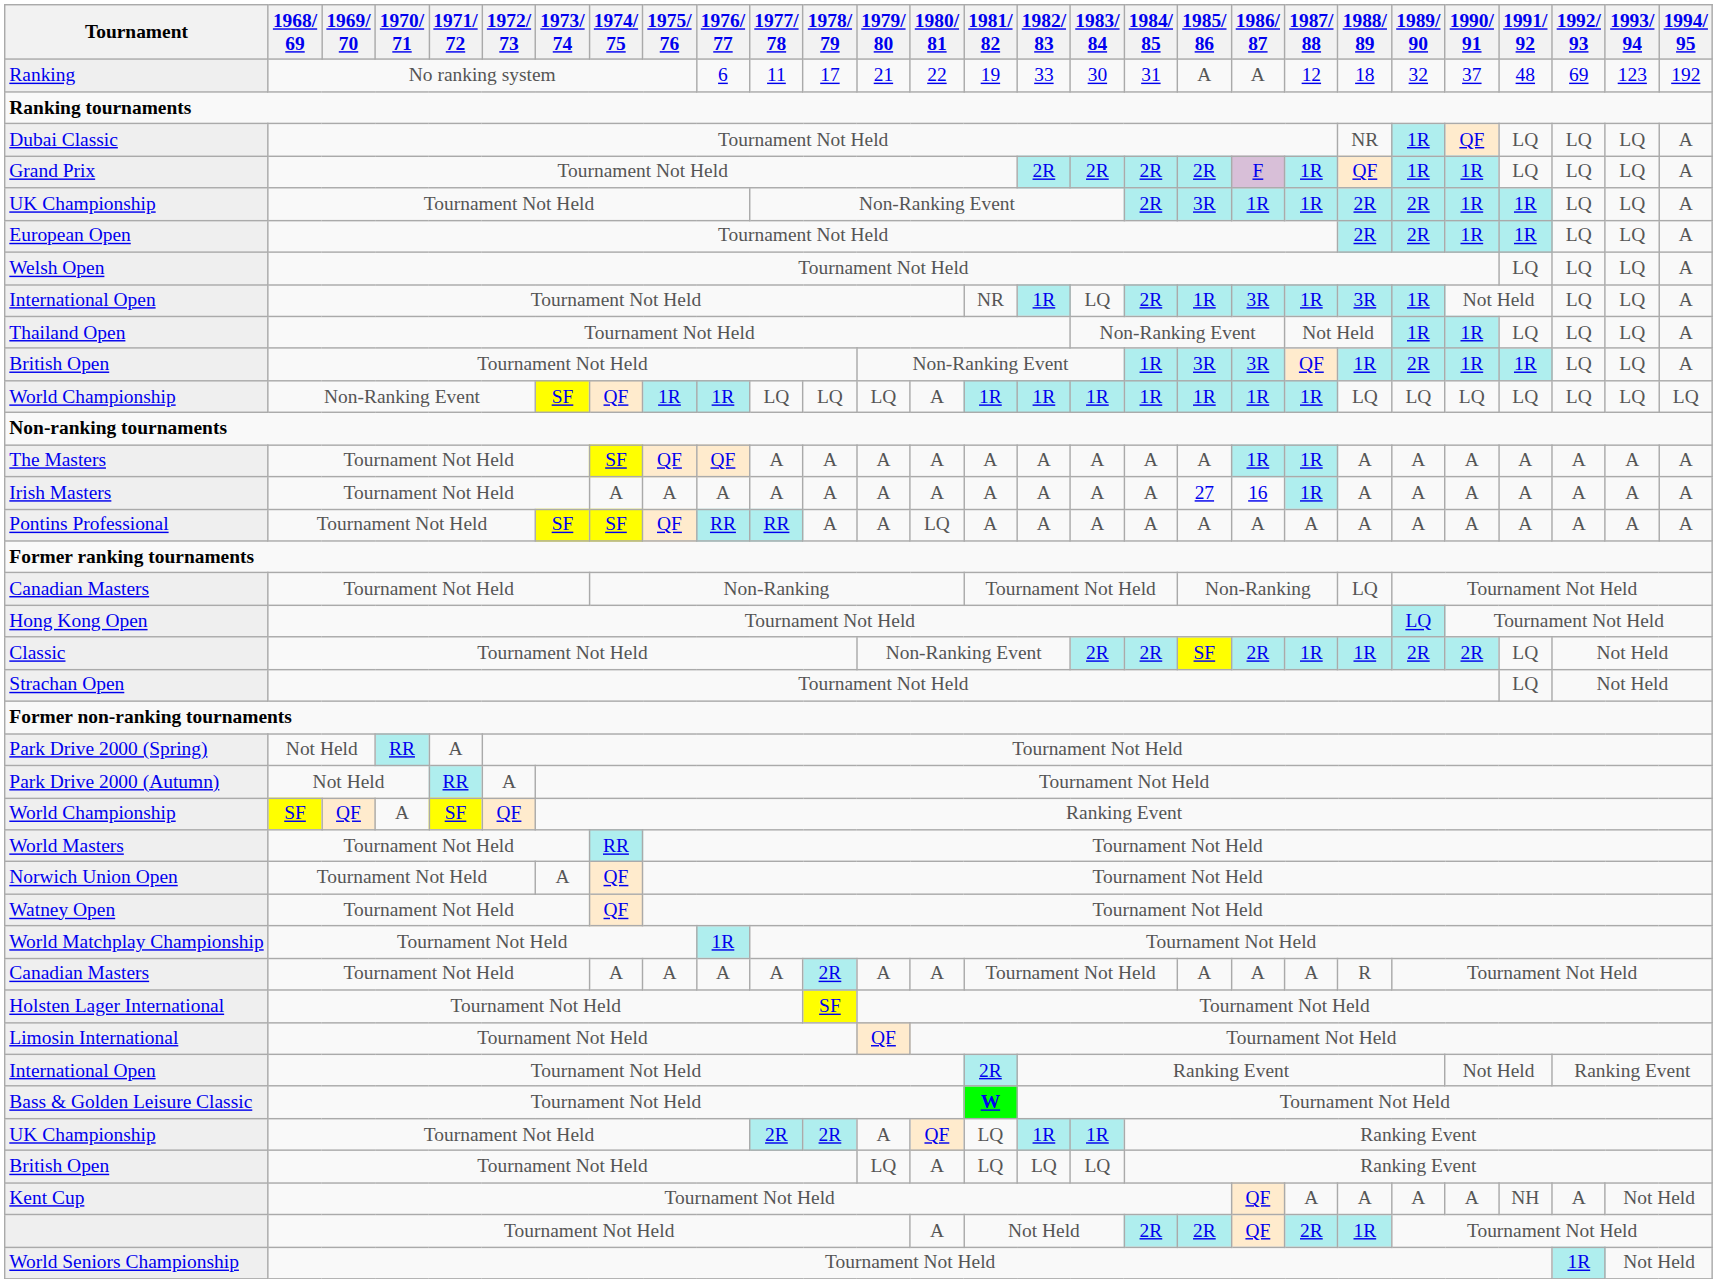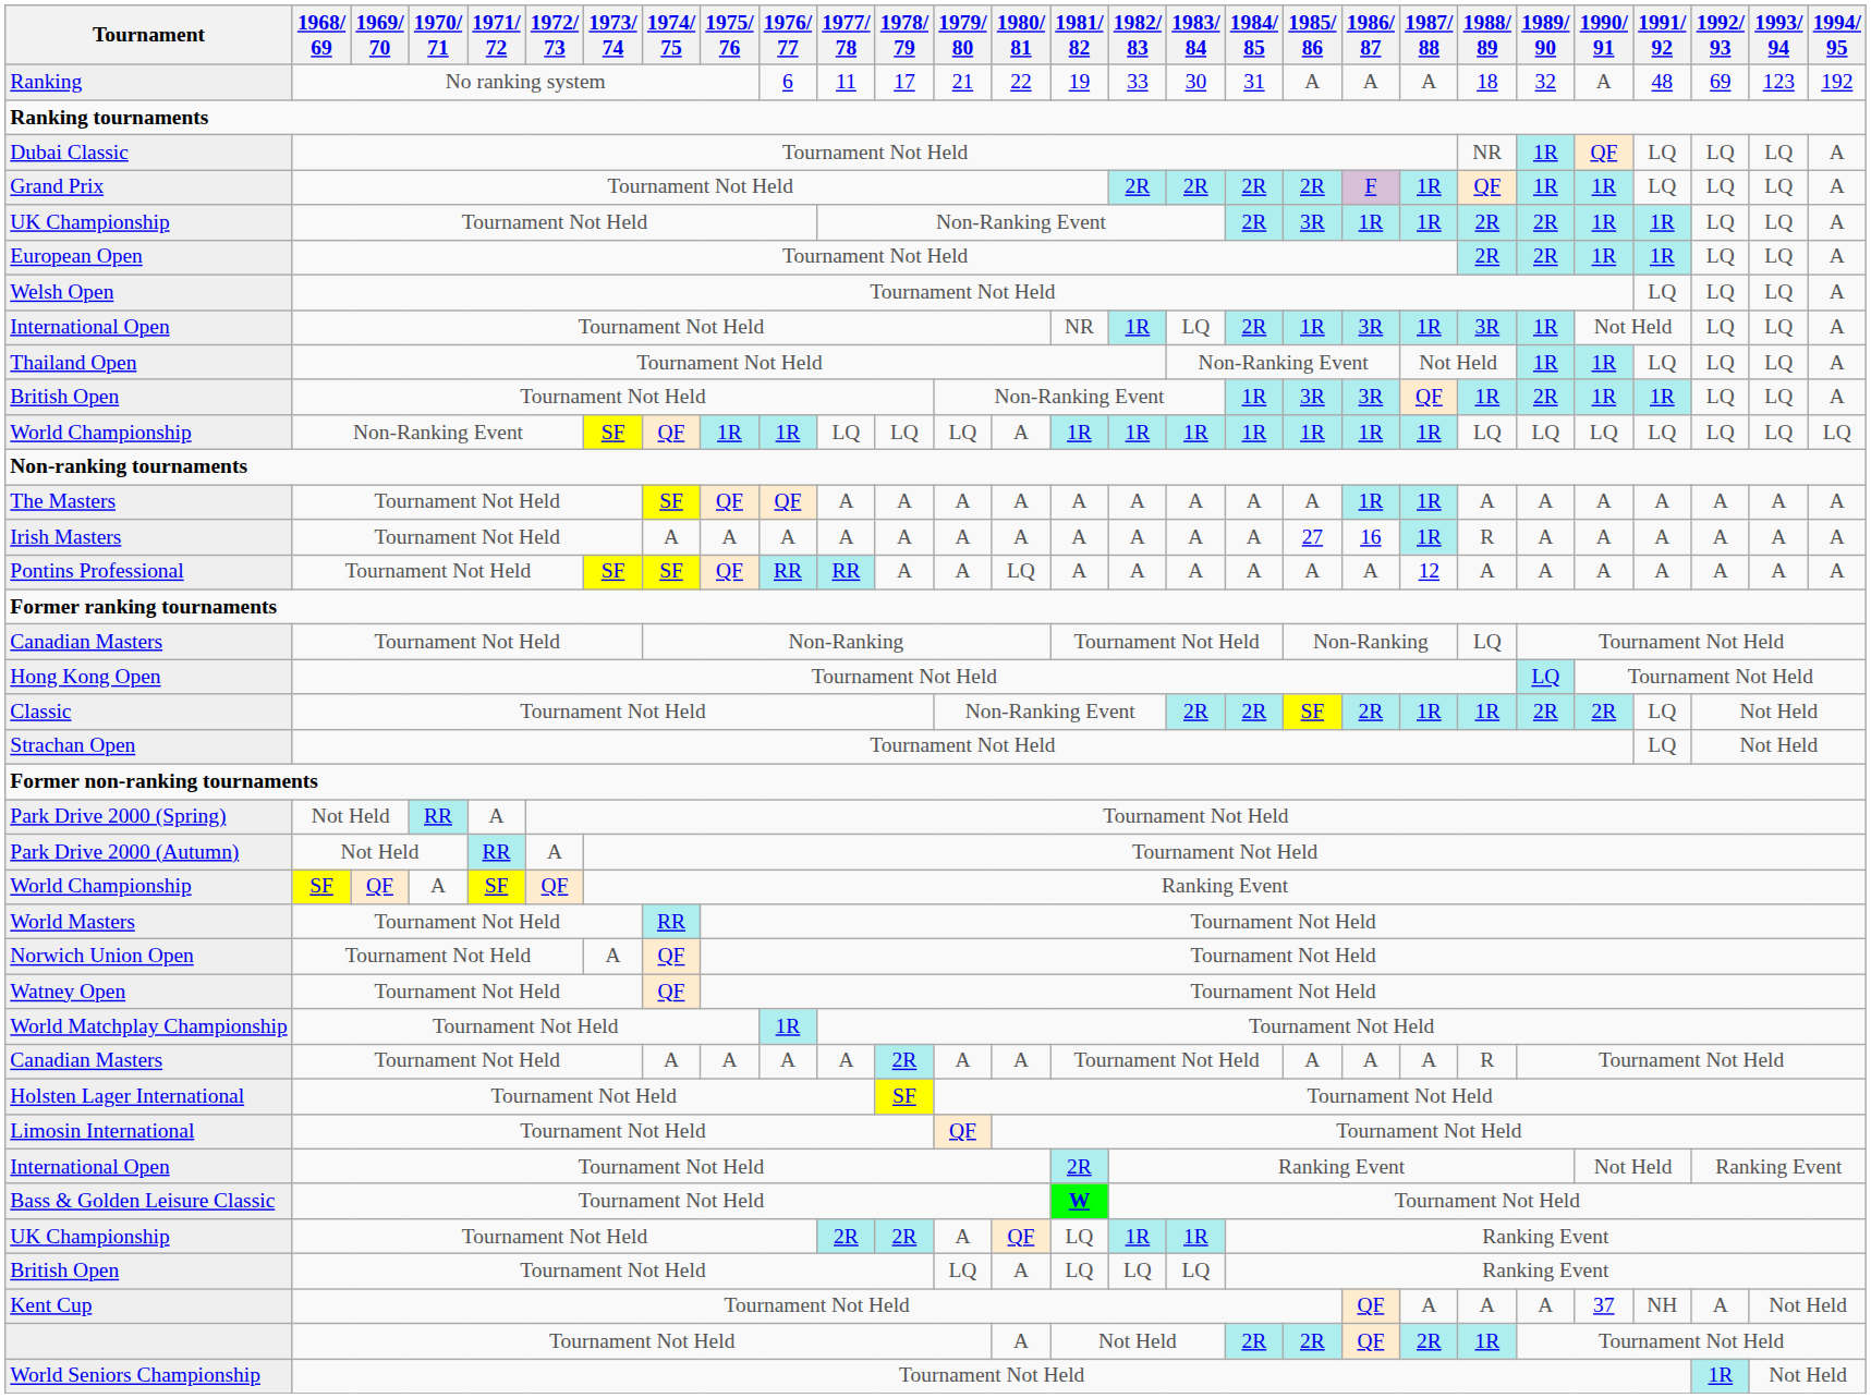Ranking | 1987/ 88: 12 -> A
Ranking | 1990/ 91: 37 -> A
Irish Masters | 1988/ 89: A -> R
Pontins Professional | 1987/ 88: A -> 12
Kent Cup | 1990/ 91: A -> 37
